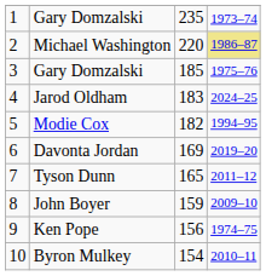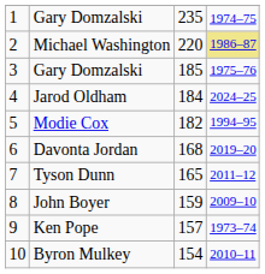1 / Gary Domzalski | column 4: 1973–74 -> 1974–75
Jarod Oldham | column 3: 183 -> 184
Davonta Jordan | column 3: 169 -> 168
Ken Pope | column 3: 156 -> 157
Ken Pope | column 4: 1974–75 -> 1973–74
